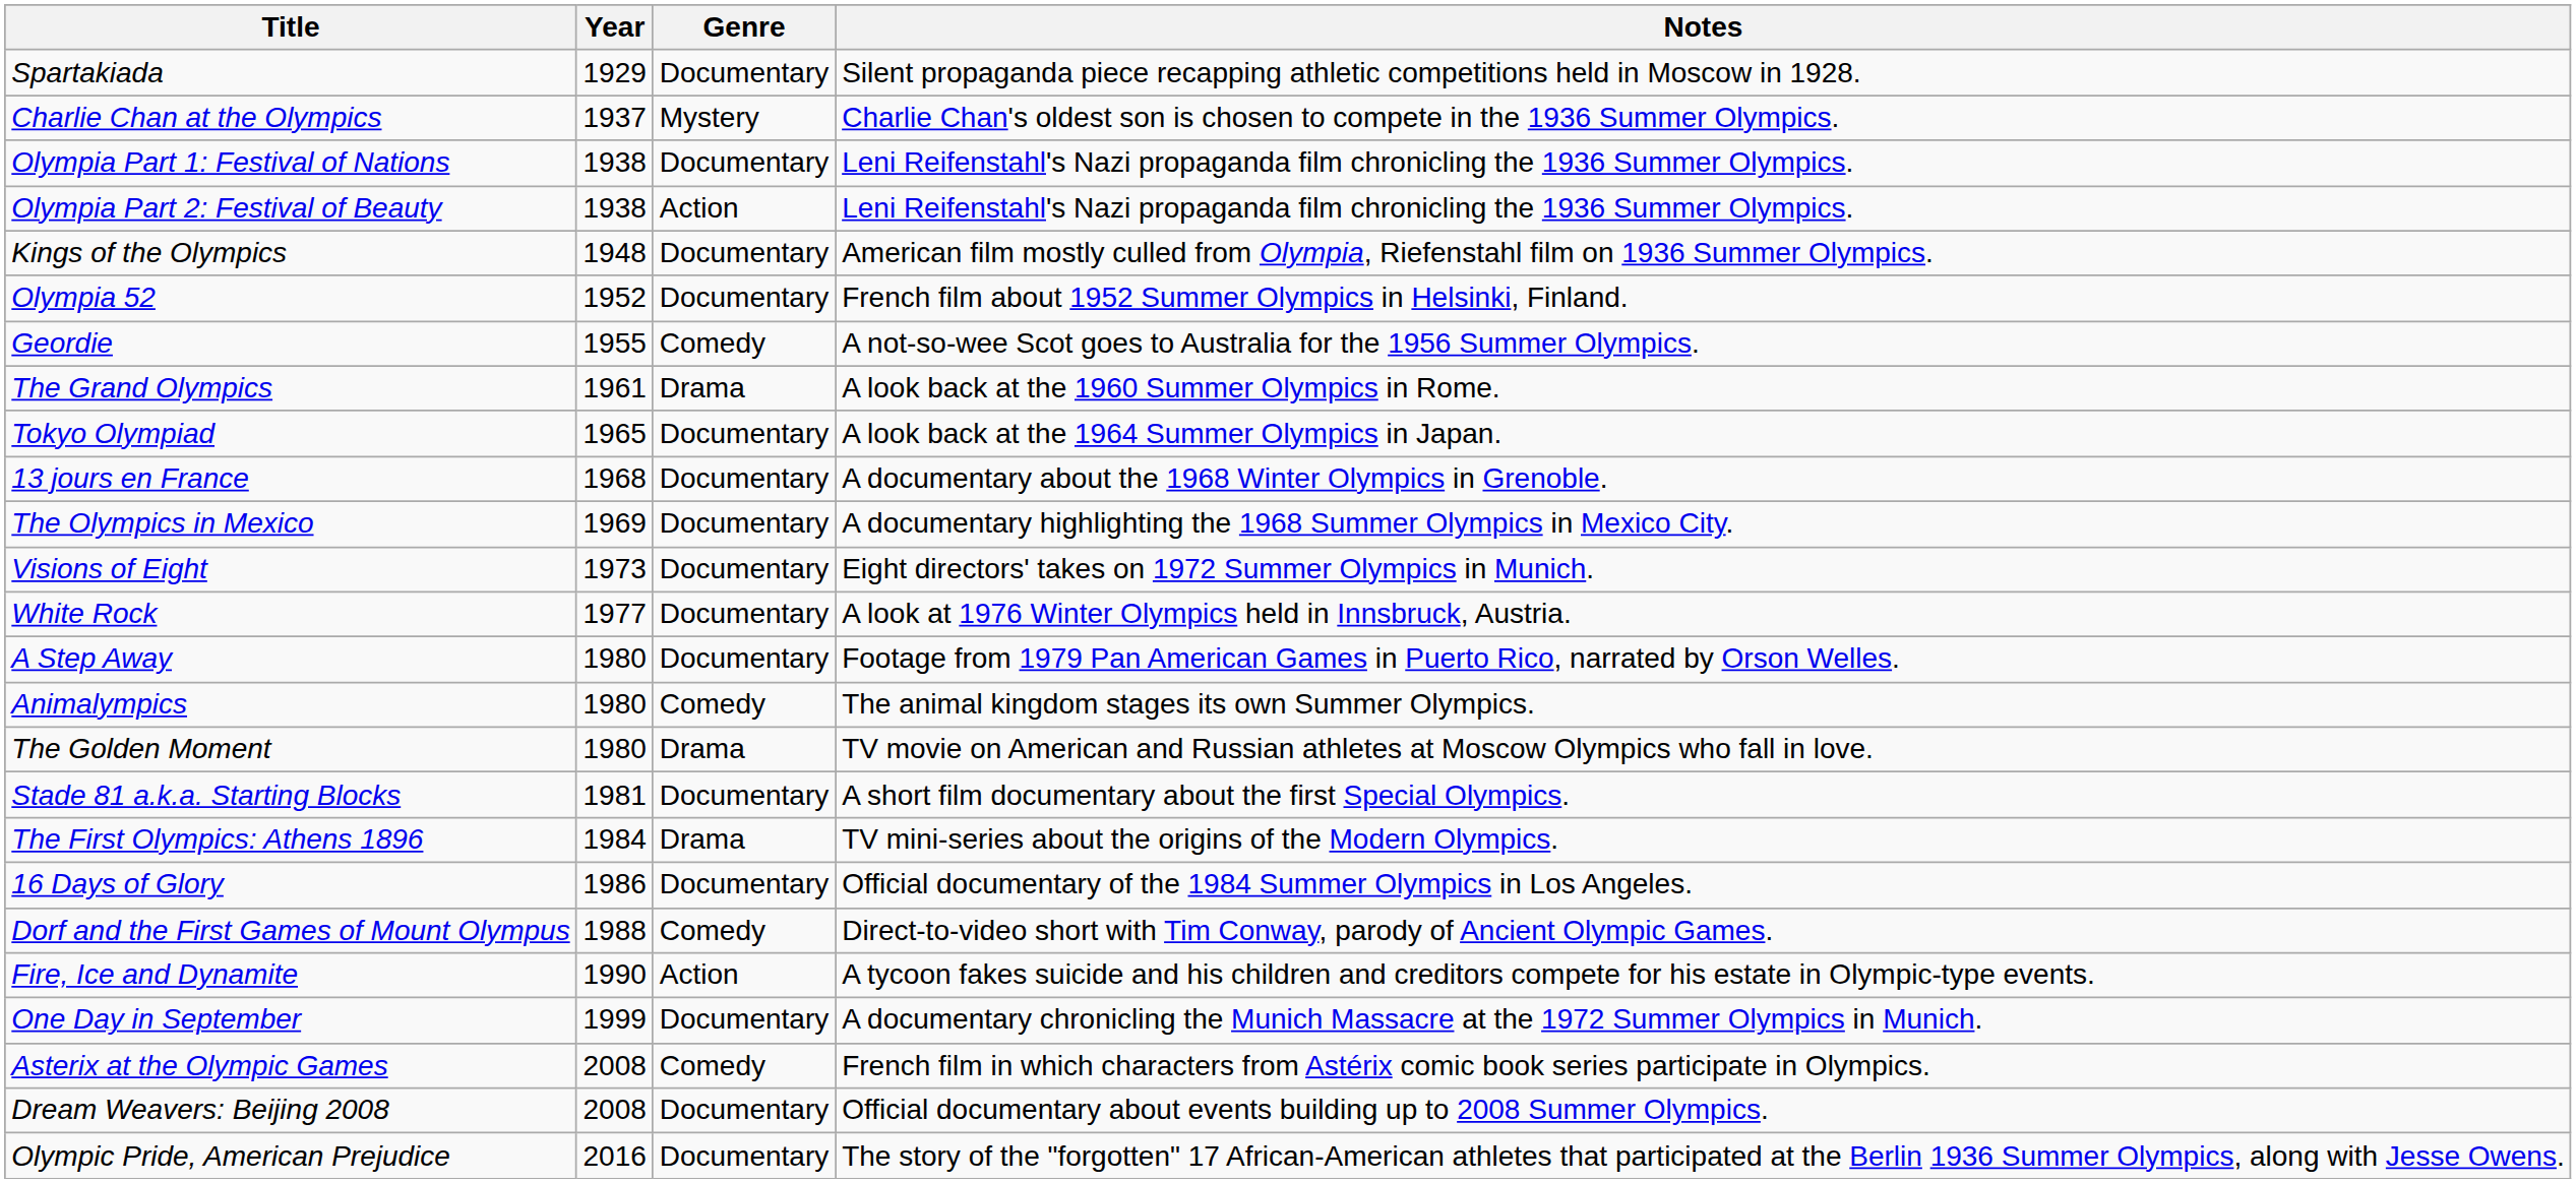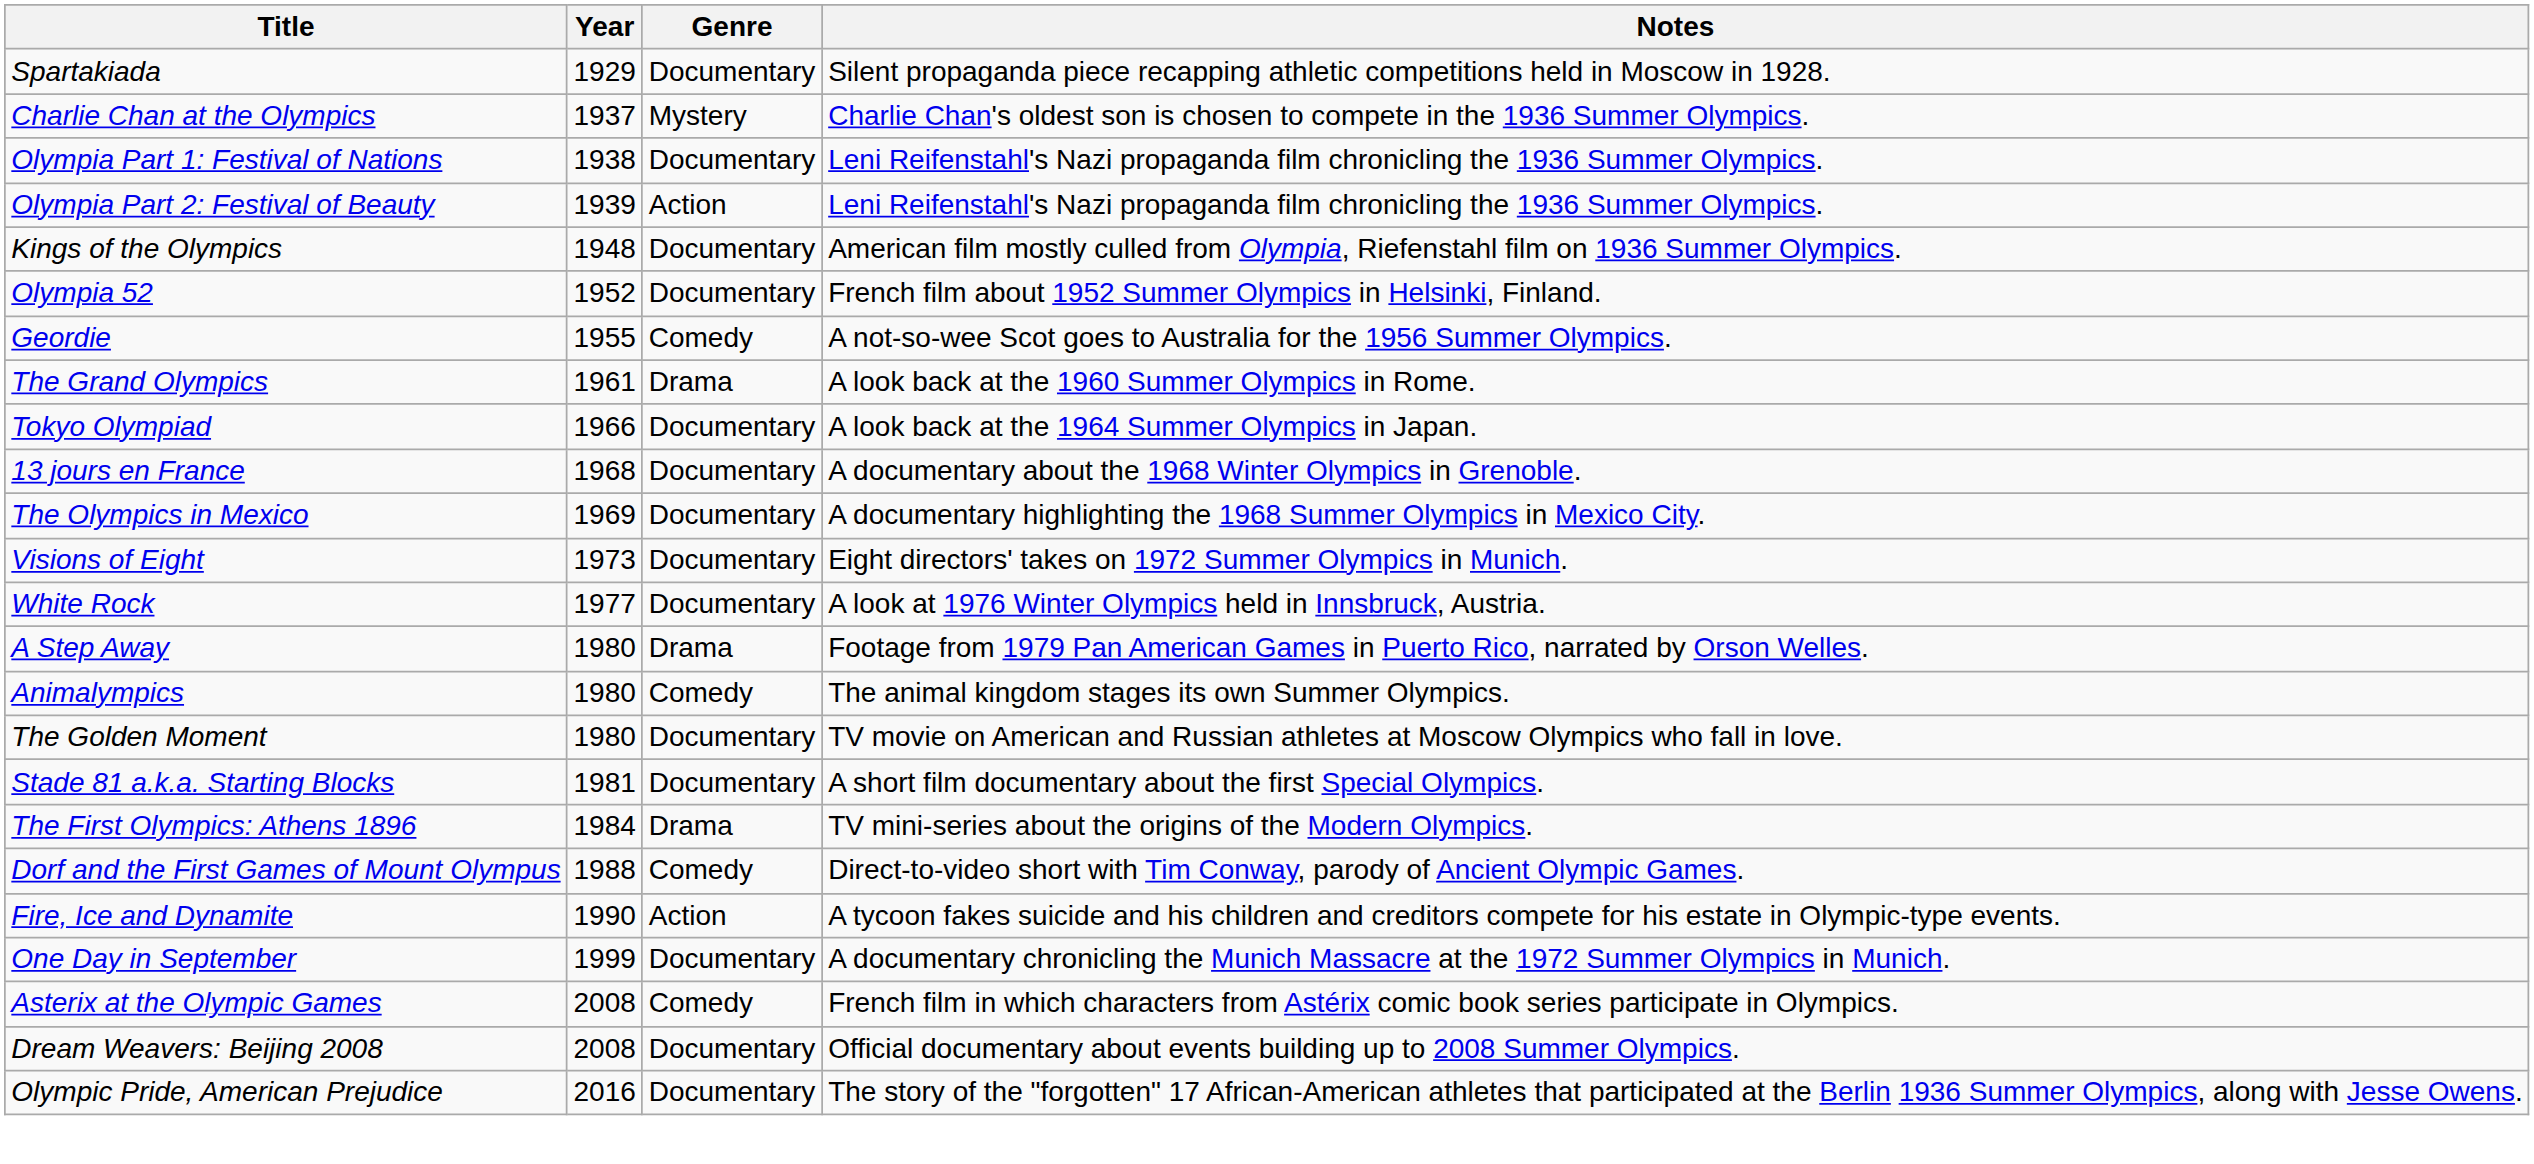Olympia Part 2: Festival of Beauty | Year: 1938 -> 1939
Tokyo Olympiad | Year: 1965 -> 1966
A Step Away | Genre: Documentary -> Drama
The Golden Moment | Genre: Drama -> Documentary
- row: 16 Days of Glory | 1986 | Documentary | Official documentary of the 1984 Summer Olympics in Los Angeles.
